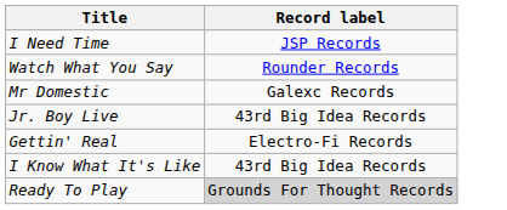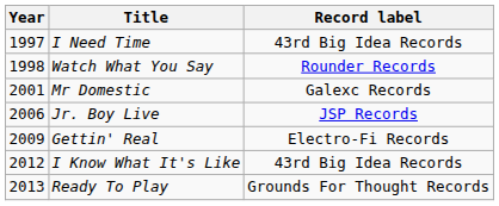+ column: Year | 1997 | 1998 | 2001 | 2006 | 2009 | 2012 | 2013
I Need Time | Record label: JSP Records -> 43rd Big Idea Records
Jr. Boy Live | Record label: 43rd Big Idea Records -> JSP Records
Ready To Play | Record label: lightgrey background -> no background
